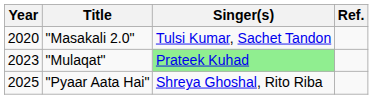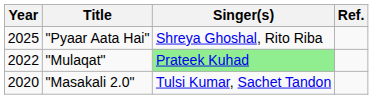rows swapped: "Masakali 2.0" <-> "Pyaar Aata Hai"
"Mulaqat" | Year: 2023 -> 2022
